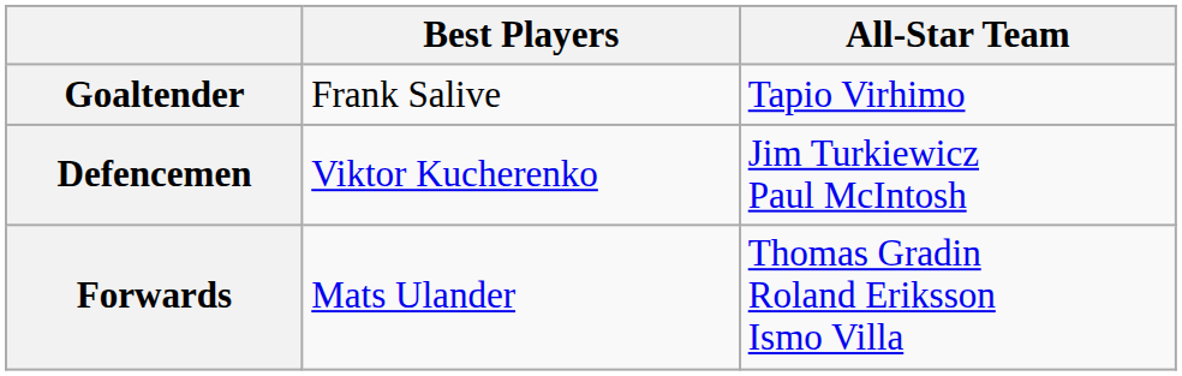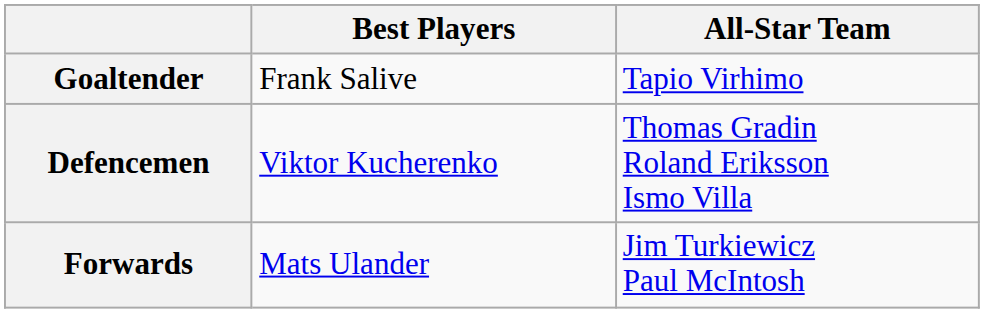Defencemen | All-Star Team: Jim Turkiewicz Paul McIntosh -> Thomas Gradin Roland Eriksson Ismo Villa
Forwards | All-Star Team: Thomas Gradin Roland Eriksson Ismo Villa -> Jim Turkiewicz Paul McIntosh
